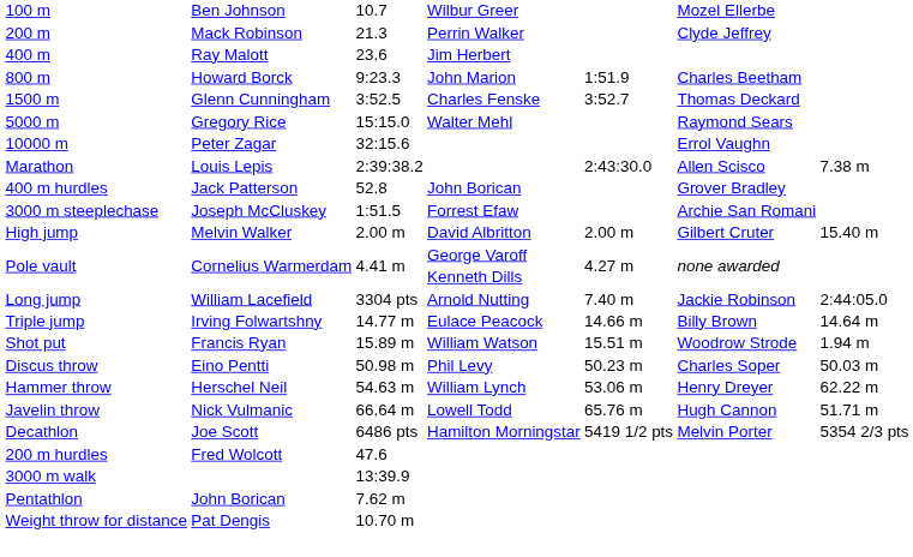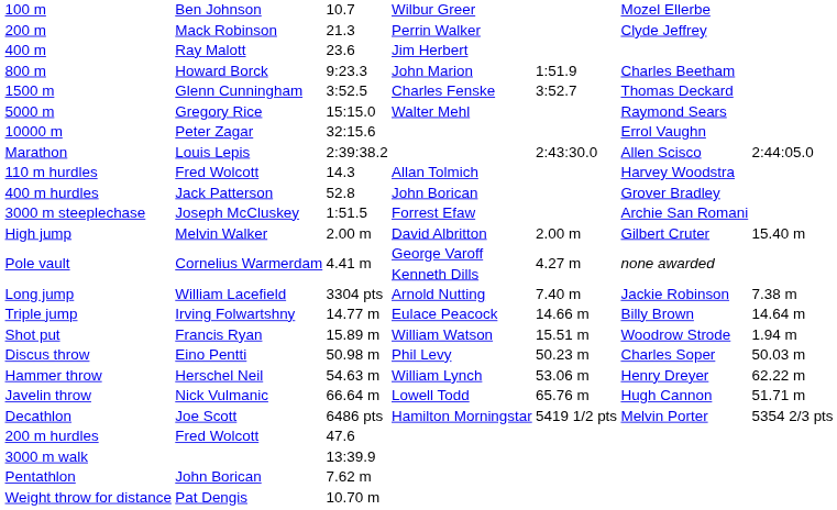Marathon | column 7: 7.38 m -> 2:44:05.0
+ row: 110 m hurdles | Fred Wolcott | 14.3 | Allan Tolmich | Harvey Woodstra
Long jump | column 7: 2:44:05.0 -> 7.38 m
